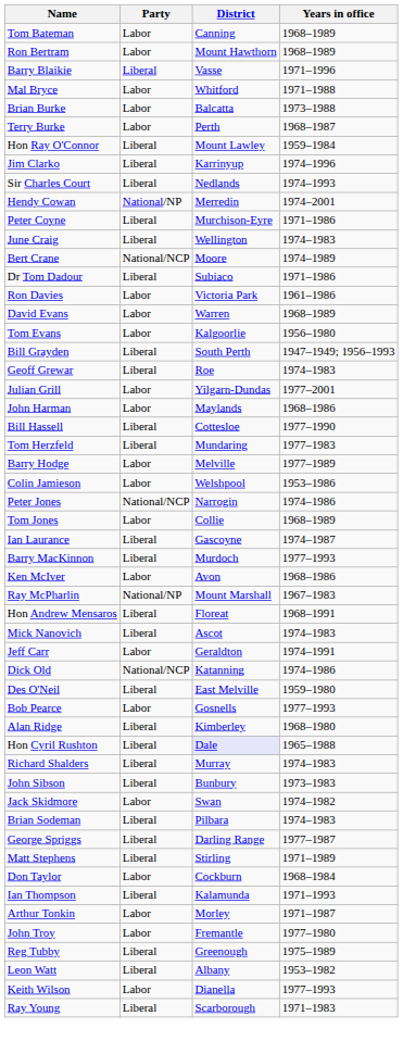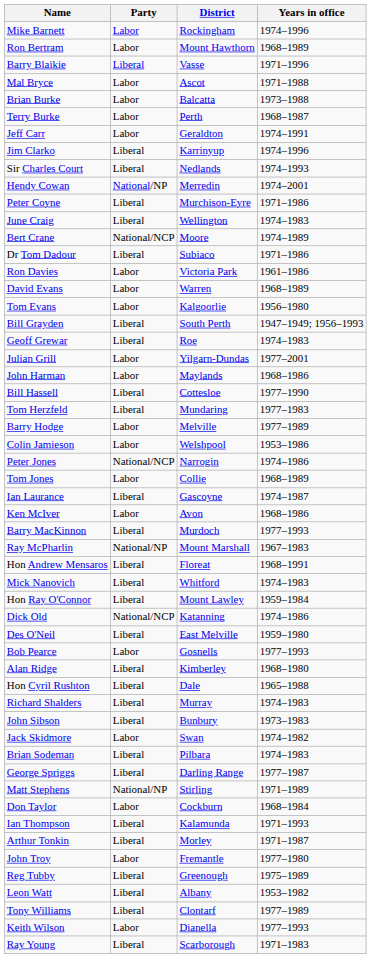+ row: Mike Barnett | Labor | Rockingham | 1974–1996
- row: Tom Bateman | Labor | Canning | 1968–1989
Mal Bryce | District: Whitford -> Ascot
rows swapped: Jeff Carr <-> Hon Ray O'Connor
rows swapped: Ken McIver <-> Barry MacKinnon
Mick Nanovich | District: Ascot -> Whitford
Hon Cyril Rushton | District: lavender background -> no background
Matt Stephens | Party: Liberal -> National/NP
Arthur Tonkin | Party: Labor -> Liberal
+ row: Tony Williams | Liberal | Clontarf | 1977–1989
